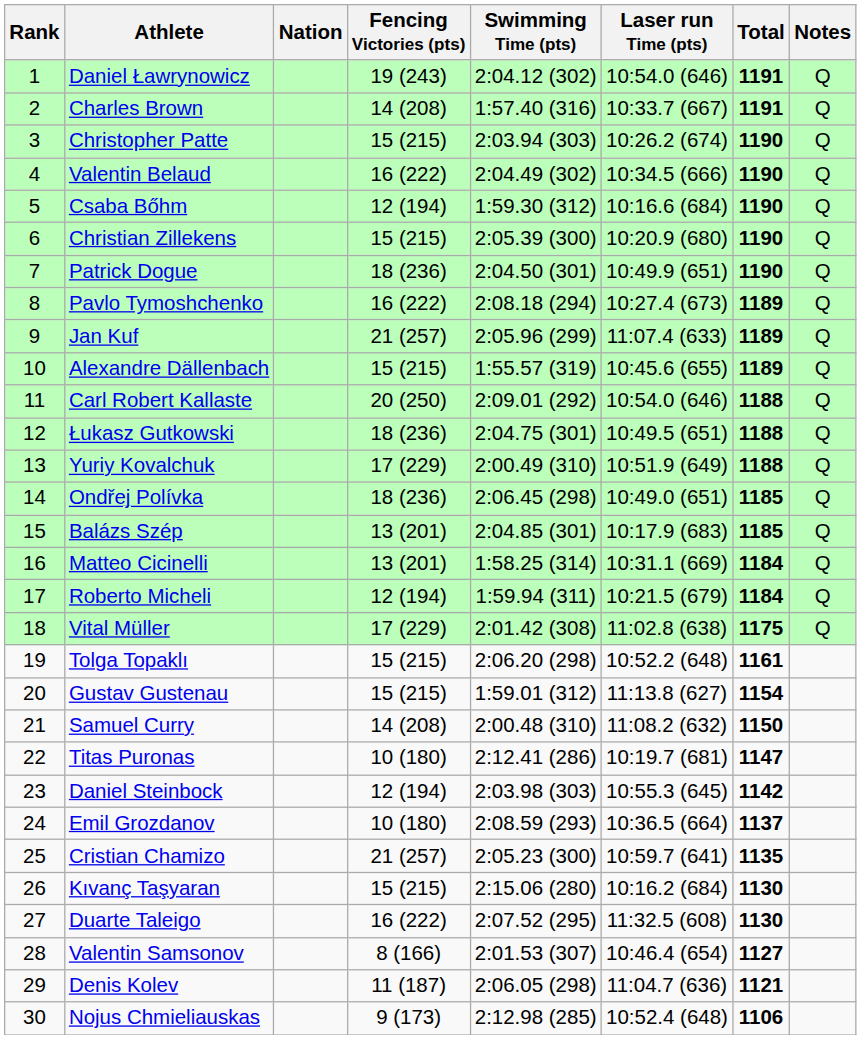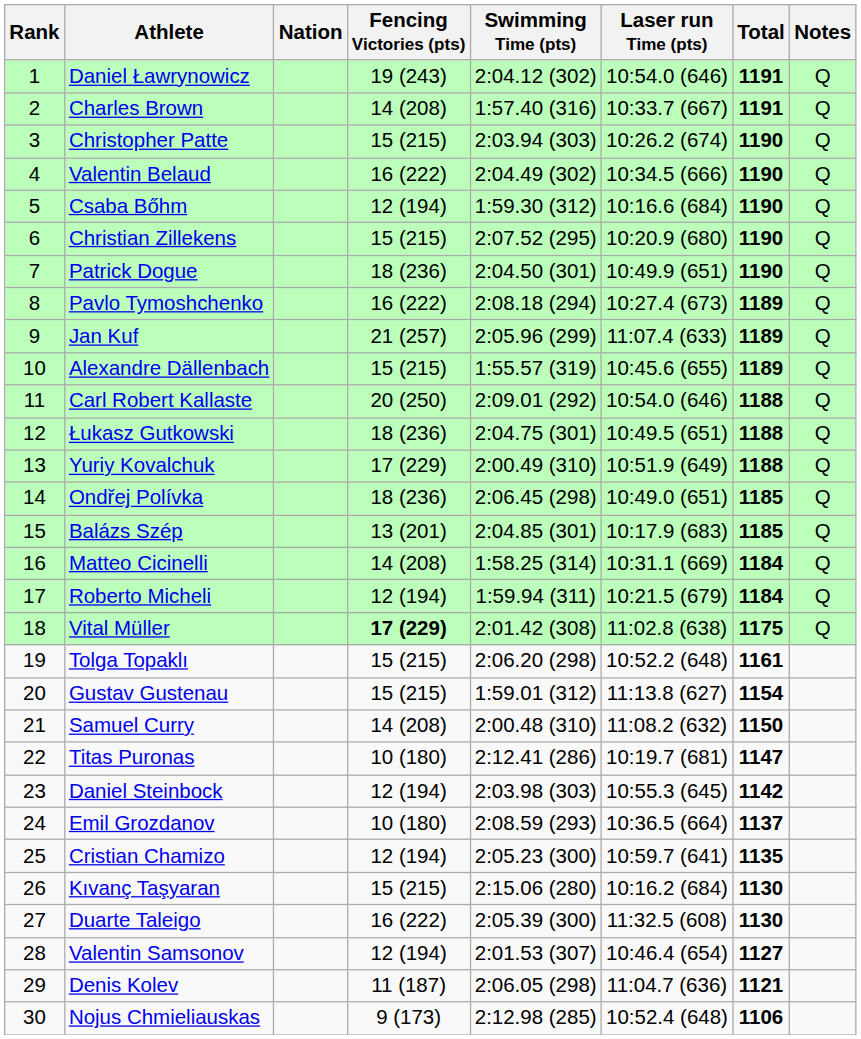Christian Zillekens | Swimming Time (pts): 2:05.39 (300) -> 2:07.52 (295)
Matteo Cicinelli | Fencing Victories (pts): 13 (201) -> 14 (208)
Vital Müller | Fencing Victories (pts): normal -> bold
Cristian Chamizo | Fencing Victories (pts): 21 (257) -> 12 (194)
Duarte Taleigo | Swimming Time (pts): 2:07.52 (295) -> 2:05.39 (300)
Valentin Samsonov | Fencing Victories (pts): 8 (166) -> 12 (194)
